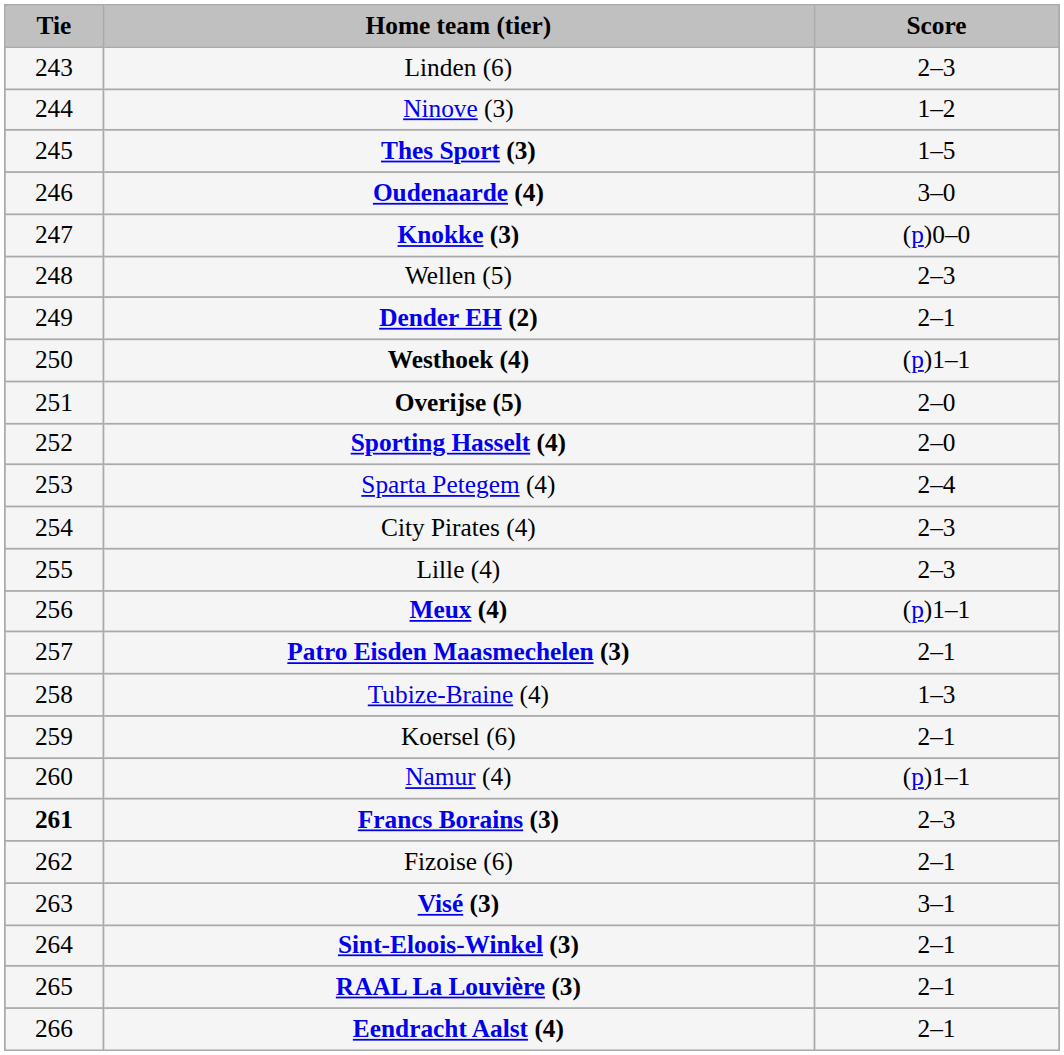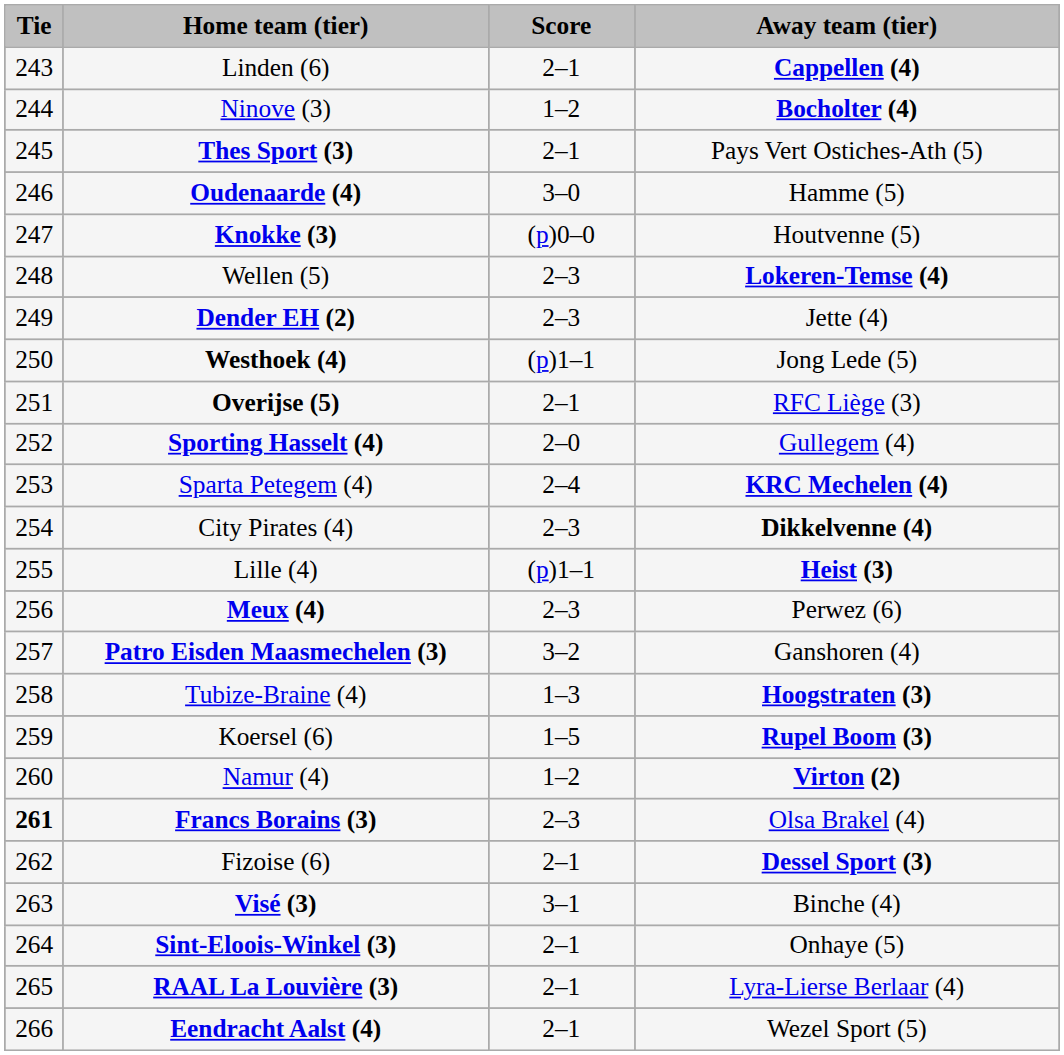+ column: Away team (tier) | Cappellen (4) | Bocholter (4) | Pays Vert Ostiches-Ath (5) | Hamme (5) | Houtvenne (5) | Lokeren-Temse (4) | Jette (4) | Jong Lede (5) | RFC Liège (3) | Gullegem (4) | KRC Mechelen (4) | Dikkelvenne (4) | Heist (3) | Perwez (6) | Ganshoren (4) | Hoogstraten (3) | Rupel Boom (3) | Virton (2) | Olsa Brakel (4) | Dessel Sport (3) | Binche (4) | Onhaye (5) | Lyra-Lierse Berlaar (4) | Wezel Sport (5)
Linden (6) | Score: 2–3 -> 2–1
Thes Sport (3) | Score: 1–5 -> 2–1
Dender EH (2) | Score: 2–1 -> 2–3
Overijse (5) | Score: 2–0 -> 2–1
Lille (4) | Score: 2–3 -> (p)1–1
Meux (4) | Score: (p)1–1 -> 2–3
Patro Eisden Maasmechelen (3) | Score: 2–1 -> 3–2
Koersel (6) | Score: 2–1 -> 1–5
Namur (4) | Score: (p)1–1 -> 1–2
